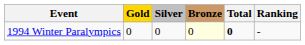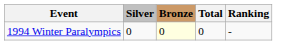- column: Gold | 0
1994 Winter Paralympics | Total: bold -> normal
